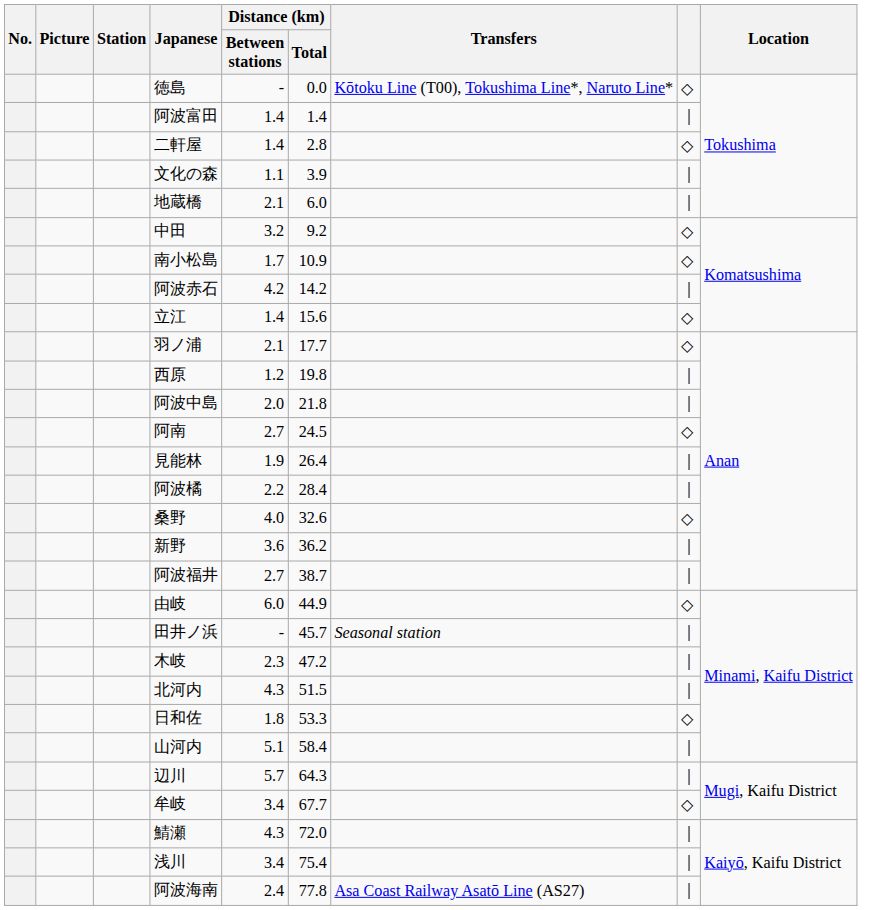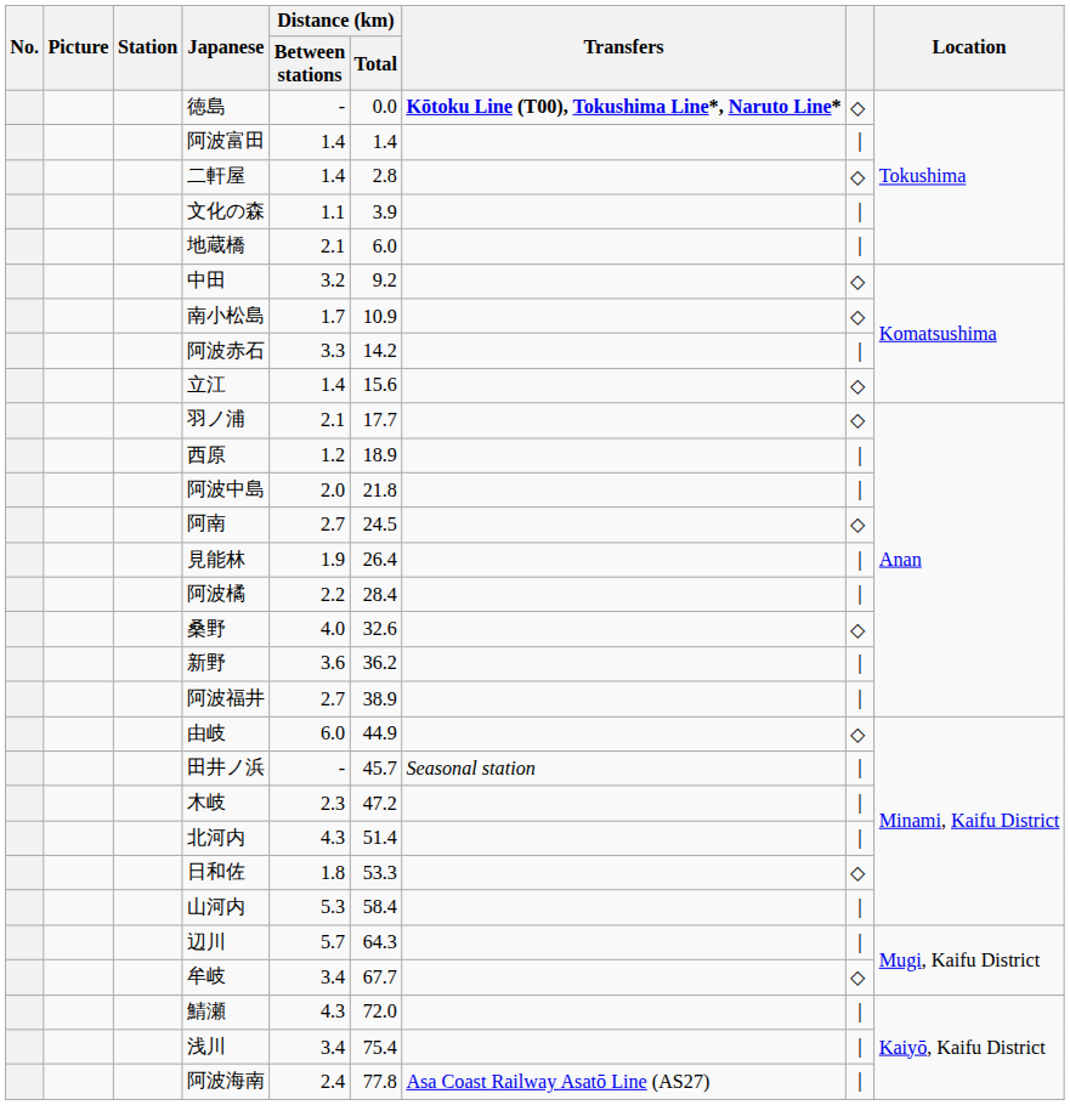徳島 | Transfers: normal -> bold
阿波赤石 | Distance (km) / Between stations: 4.2 -> 3.3
西原 | Distance (km) / Total: 19.8 -> 18.9
阿波福井 | Distance (km) / Total: 38.7 -> 38.9
北河内 | Distance (km) / Total: 51.5 -> 51.4
山河内 | Distance (km) / Between stations: 5.1 -> 5.3
